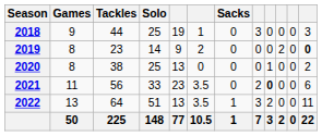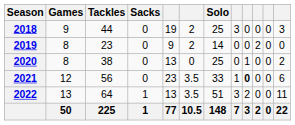columns swapped: Solo <-> Sacks
2018 | column 6: 1 -> 2
2019 | column 12: bold -> normal
2021 | Games: 11 -> 12
2021 | column 8: 2 -> 1
